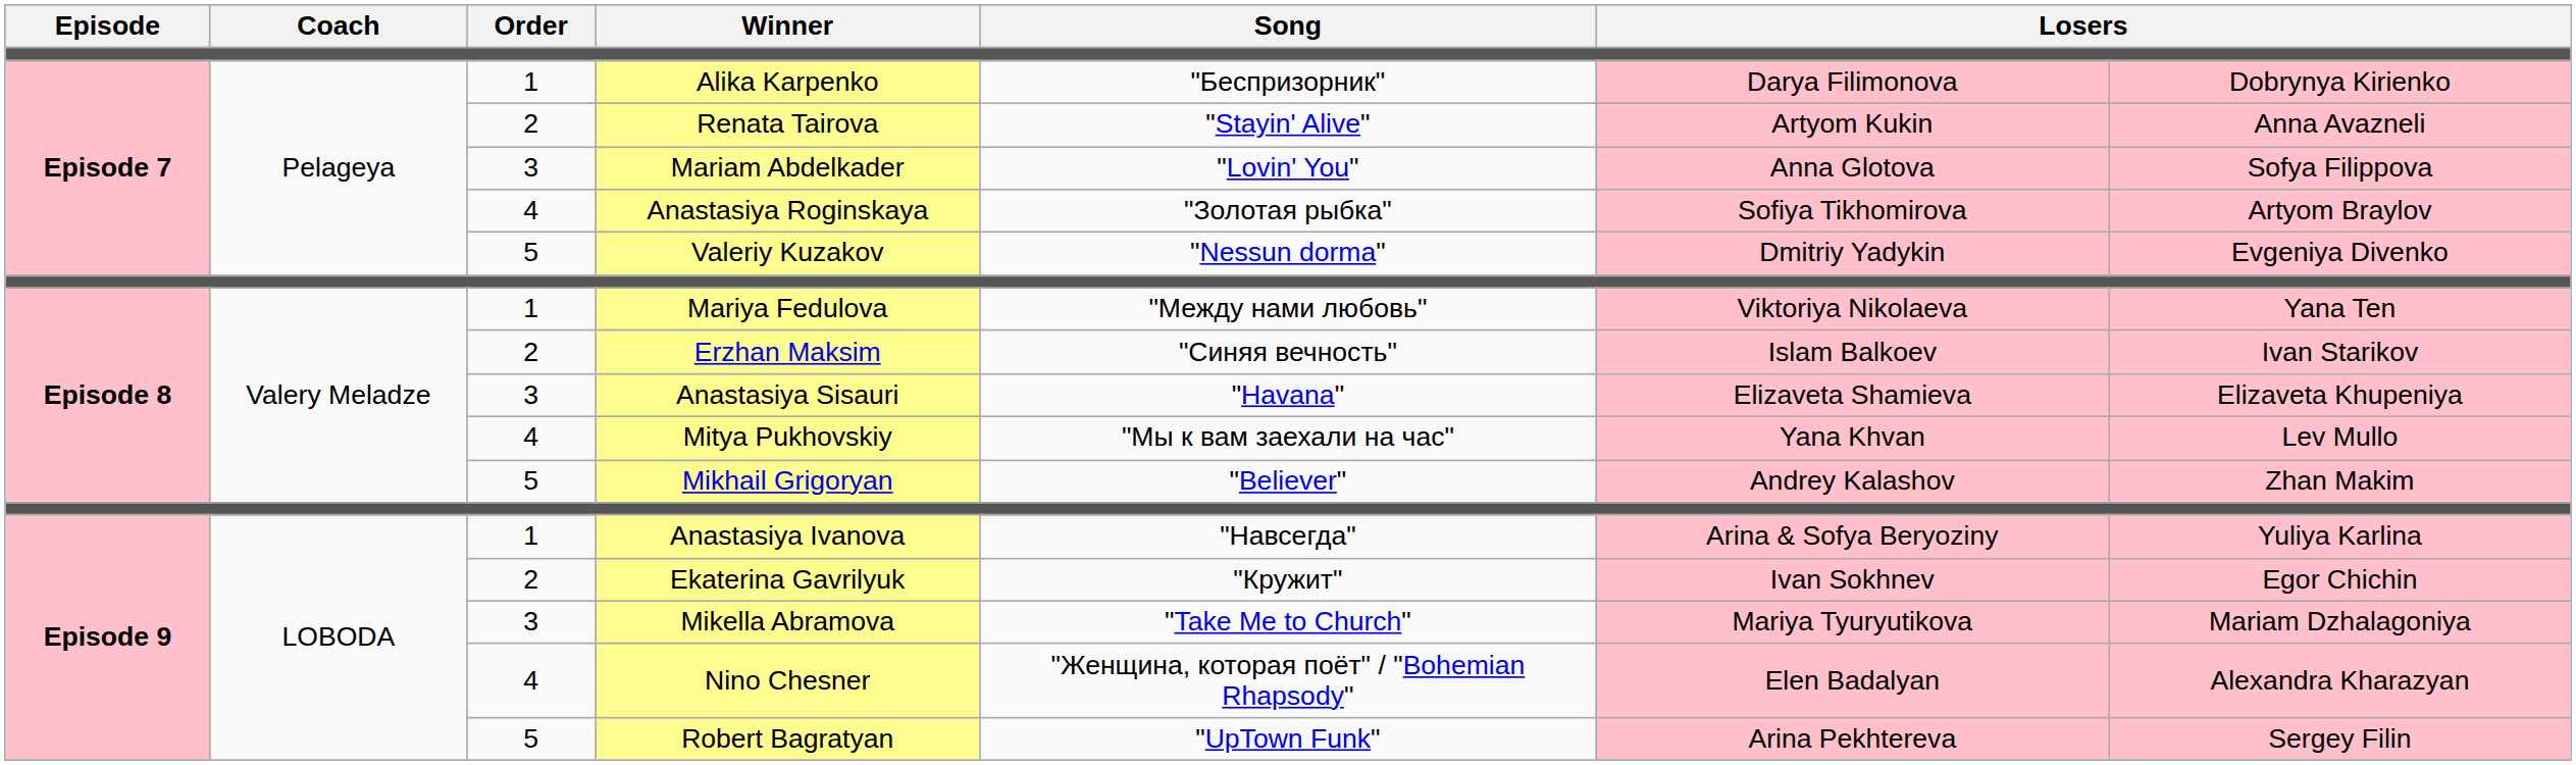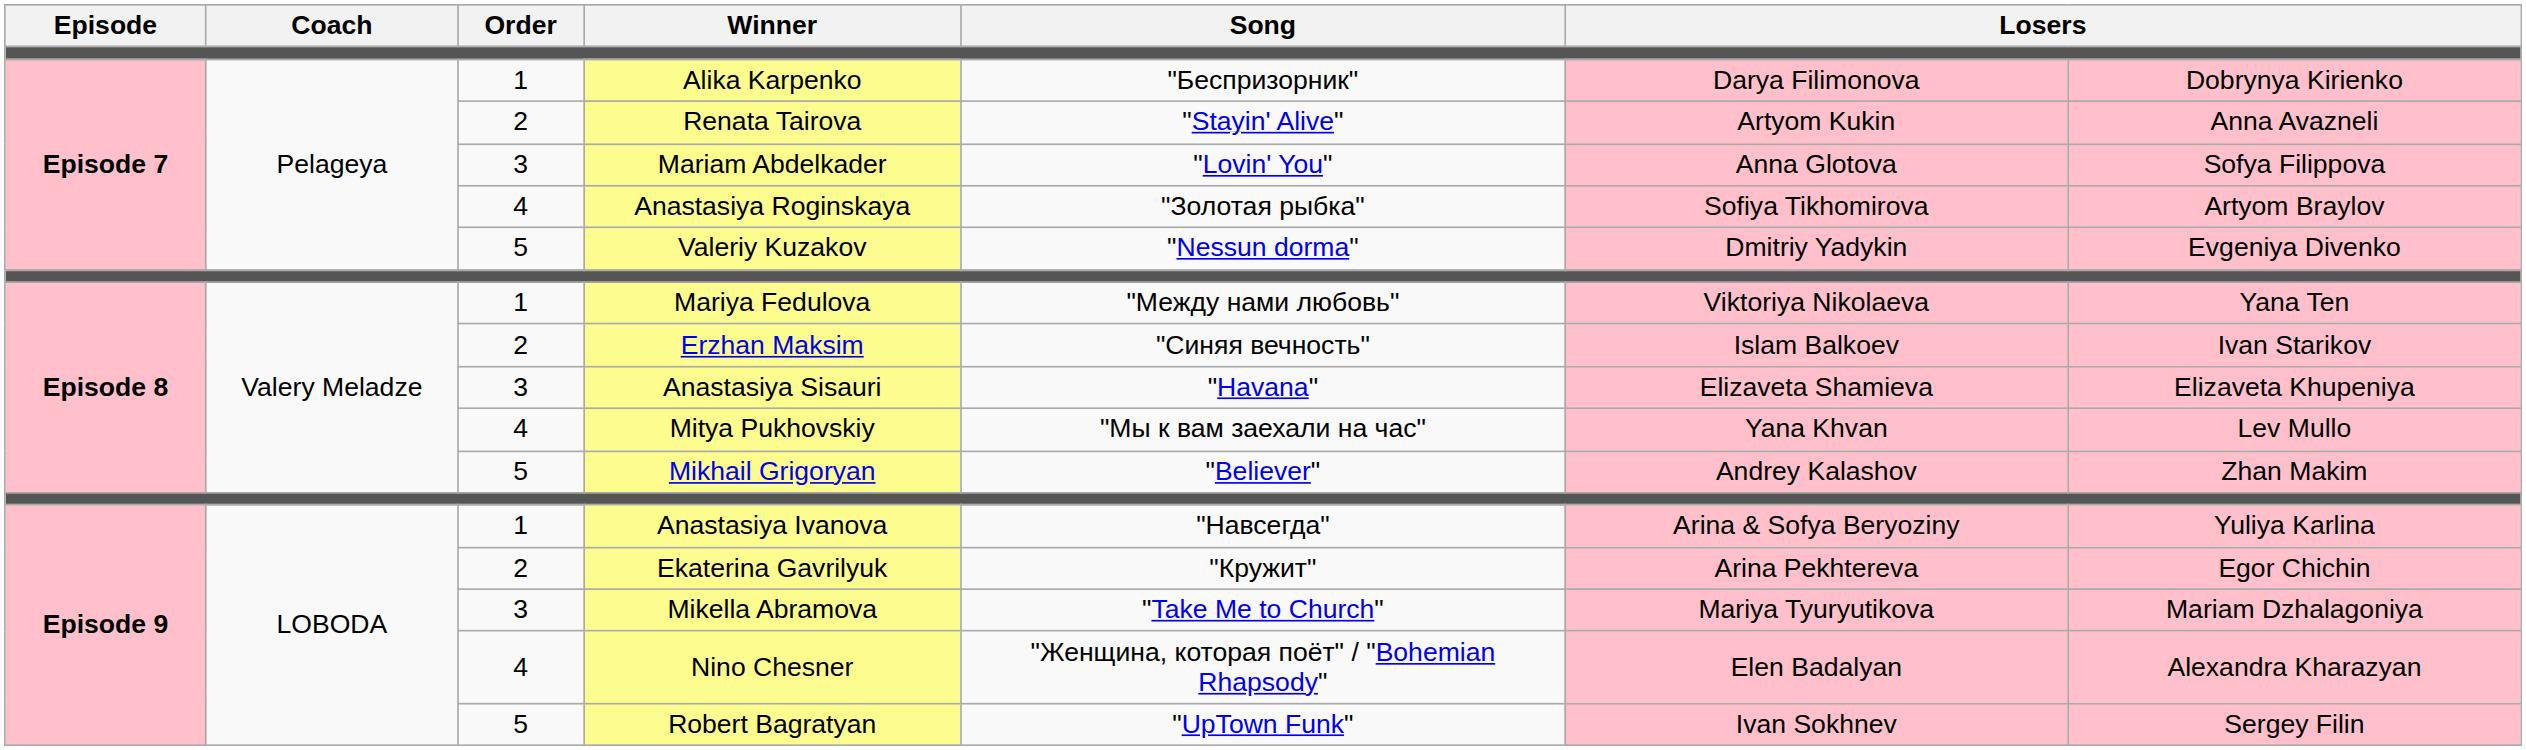Ekaterina Gavrilyuk | column 6: Ivan Sokhnev -> Arina Pekhtereva
Robert Bagratyan | column 6: Arina Pekhtereva -> Ivan Sokhnev
